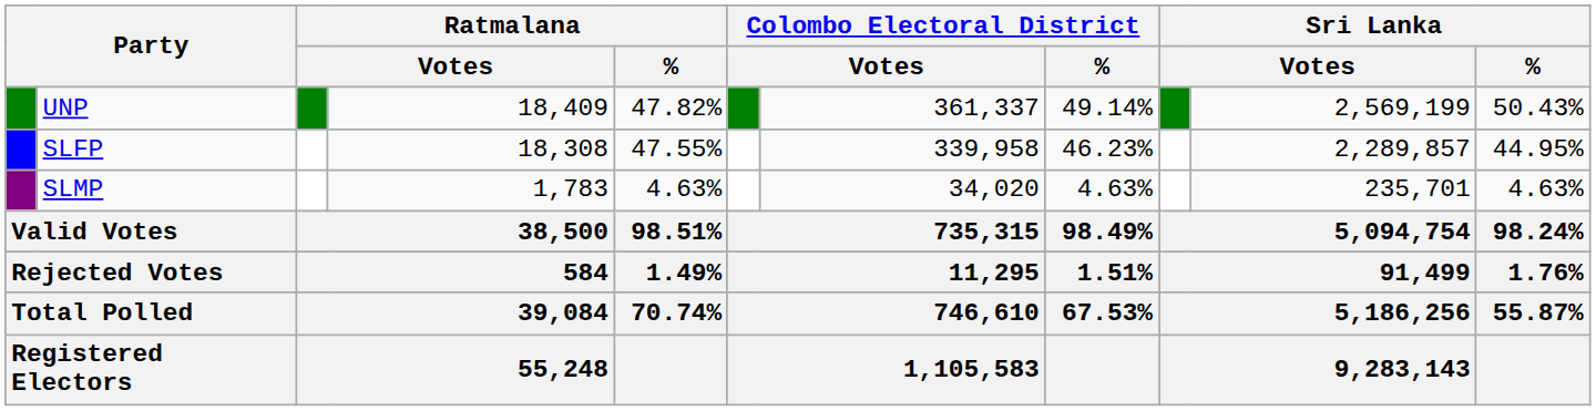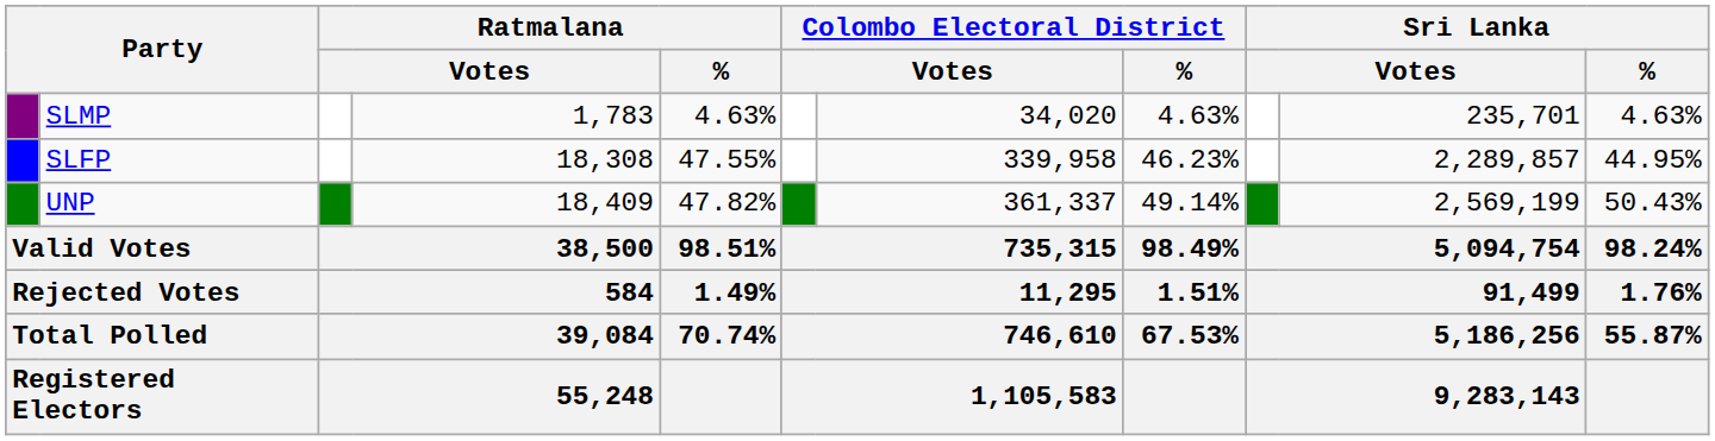rows swapped: UNP <-> SLMP
